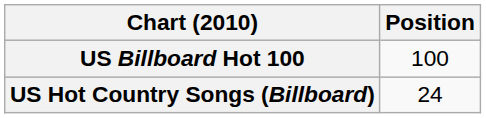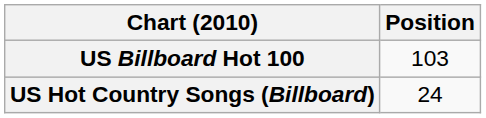US Billboard Hot 100 | Position: 100 -> 103
